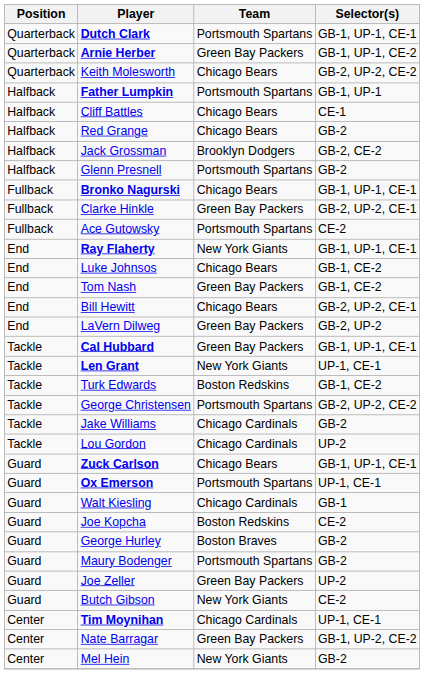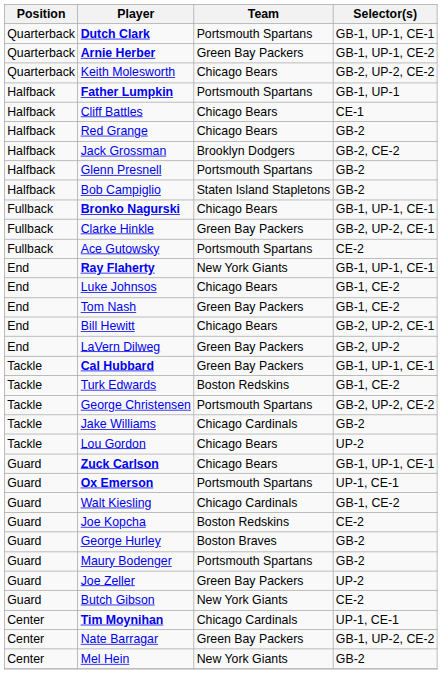+ row: Halfback | Bob Campiglio | Staten Island Stapletons | GB-2
- row: Tackle | Len Grant | New York Giants | UP-1, CE-1
Lou Gordon | Team: Chicago Cardinals -> Chicago Bears
Walt Kiesling | Selector(s): GB-1 -> GB-1, CE-2
